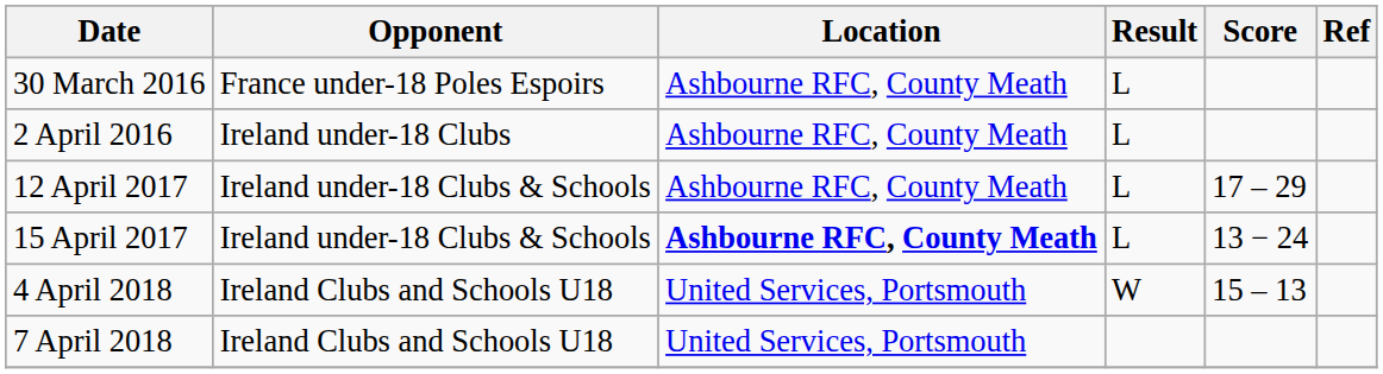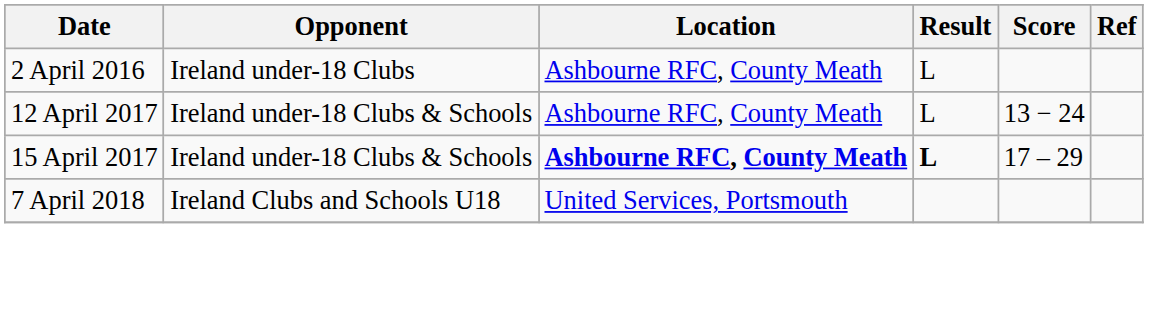- row: 30 March 2016 | France under-18 Poles Espoirs | Ashbourne RFC, County Meath | L
12 April 2017 | Score: 17 – 29 -> 13 − 24
15 April 2017 | Result: normal -> bold
15 April 2017 | Score: 13 − 24 -> 17 – 29
- row: 4 April 2018 | Ireland Clubs and Schools U18 | United Services, Portsmouth | W | 15 – 13
